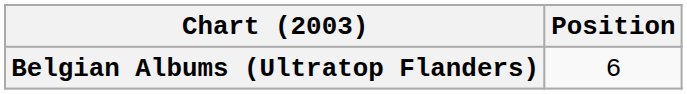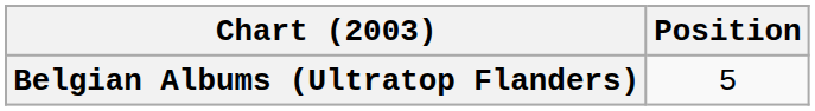Belgian Albums (Ultratop Flanders) | Position: 6 -> 5
